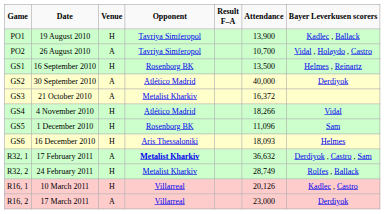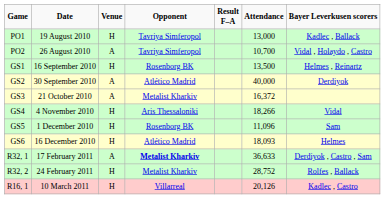PO1 | Attendance: 13,900 -> 13,000
GS4 | Opponent: Atlético Madrid -> Aris Thessaloniki
GS6 | Opponent: Aris Thessaloniki -> Atlético Madrid
R32, 1 | Attendance: 36,632 -> 36,633
R32, 2 | Attendance: 28,749 -> 28,752
- row: R16, 2 | 17 March 2011 | A | Villarreal | 23,000 | Derdiyok
